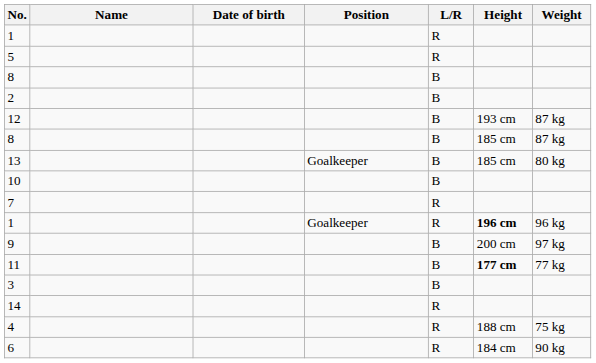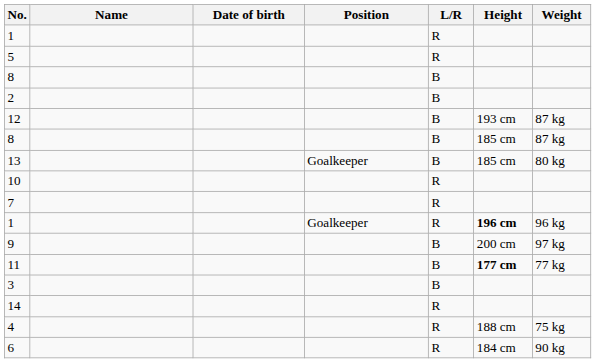10 | L/R: B -> R
